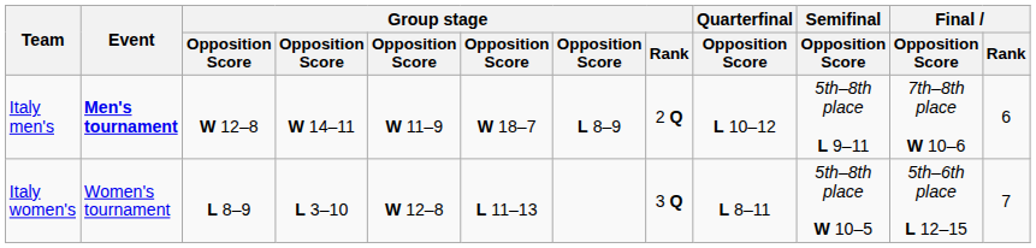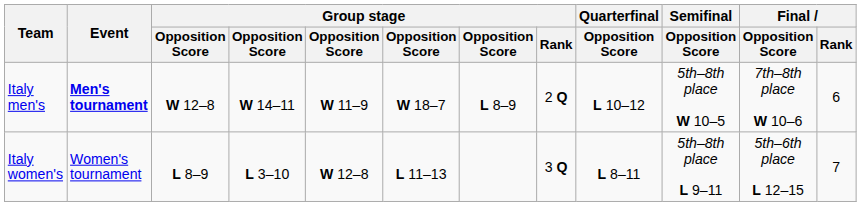Italy men's | Semifinal / Opposition Score: 5th–8th place L 9–11 -> 5th–8th place W 10–5
Italy women's | Semifinal / Opposition Score: 5th–8th place W 10–5 -> 5th–8th place L 9–11
